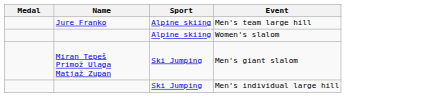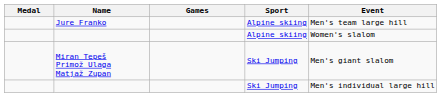+ column: Games
